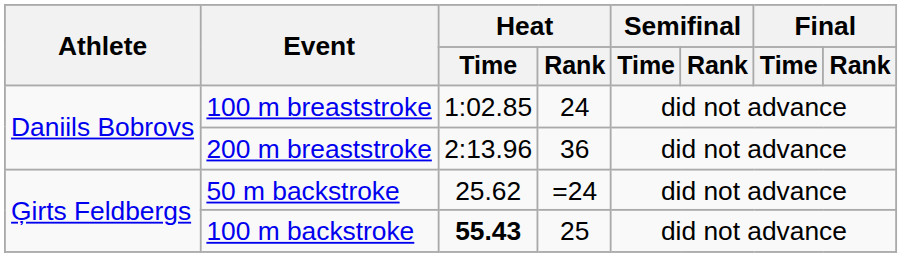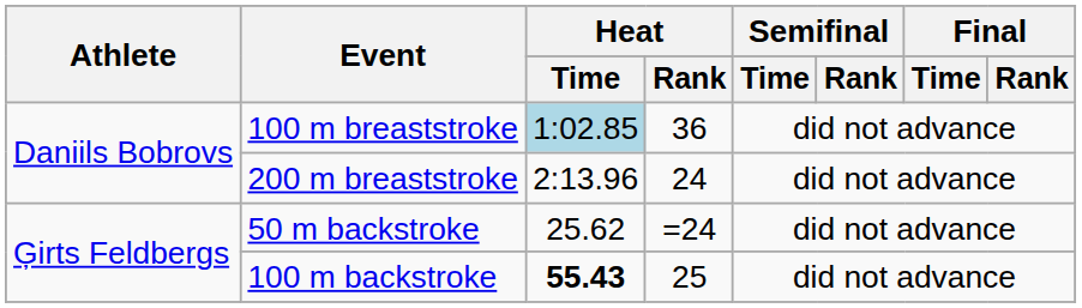100 m breaststroke | Heat / Time: no background -> lightblue background
100 m breaststroke | Heat / Rank: 24 -> 36
200 m breaststroke | Heat / Rank: 36 -> 24
